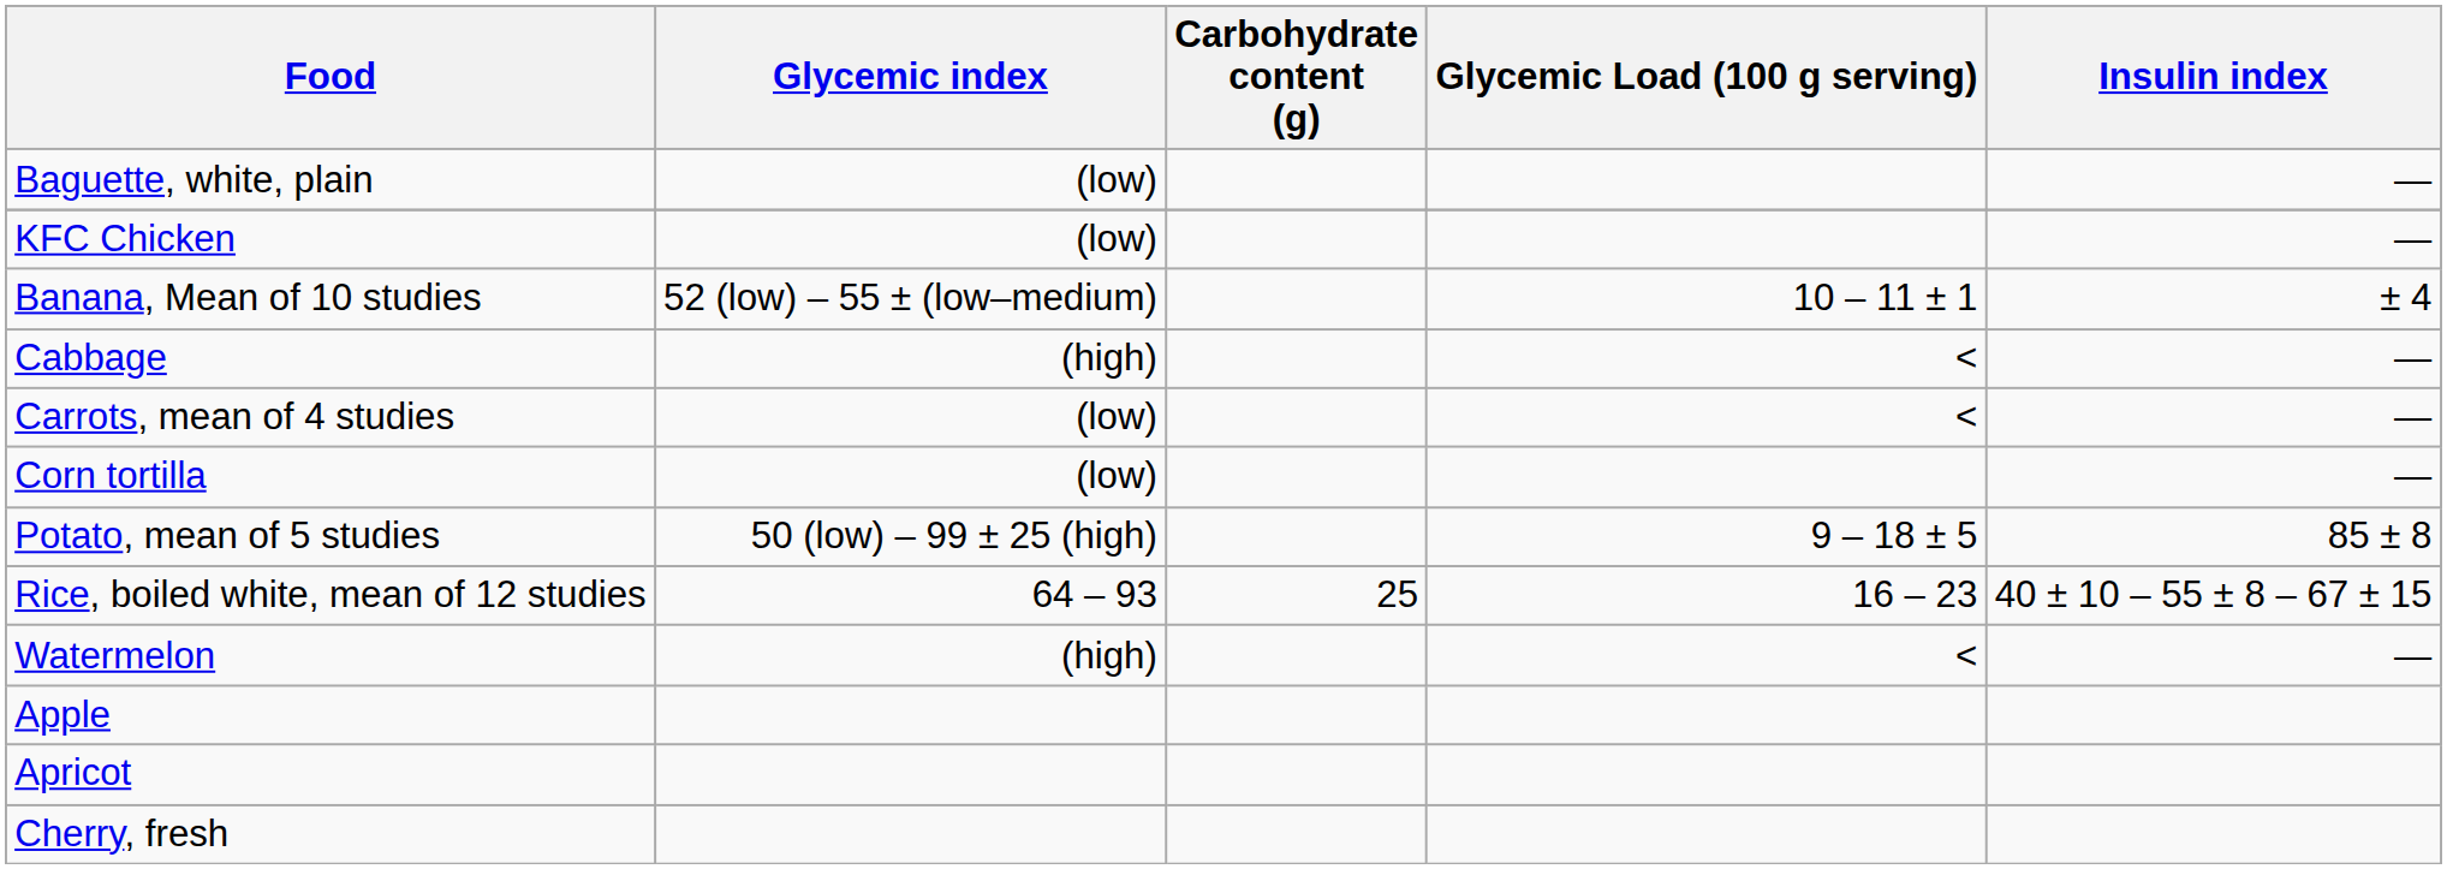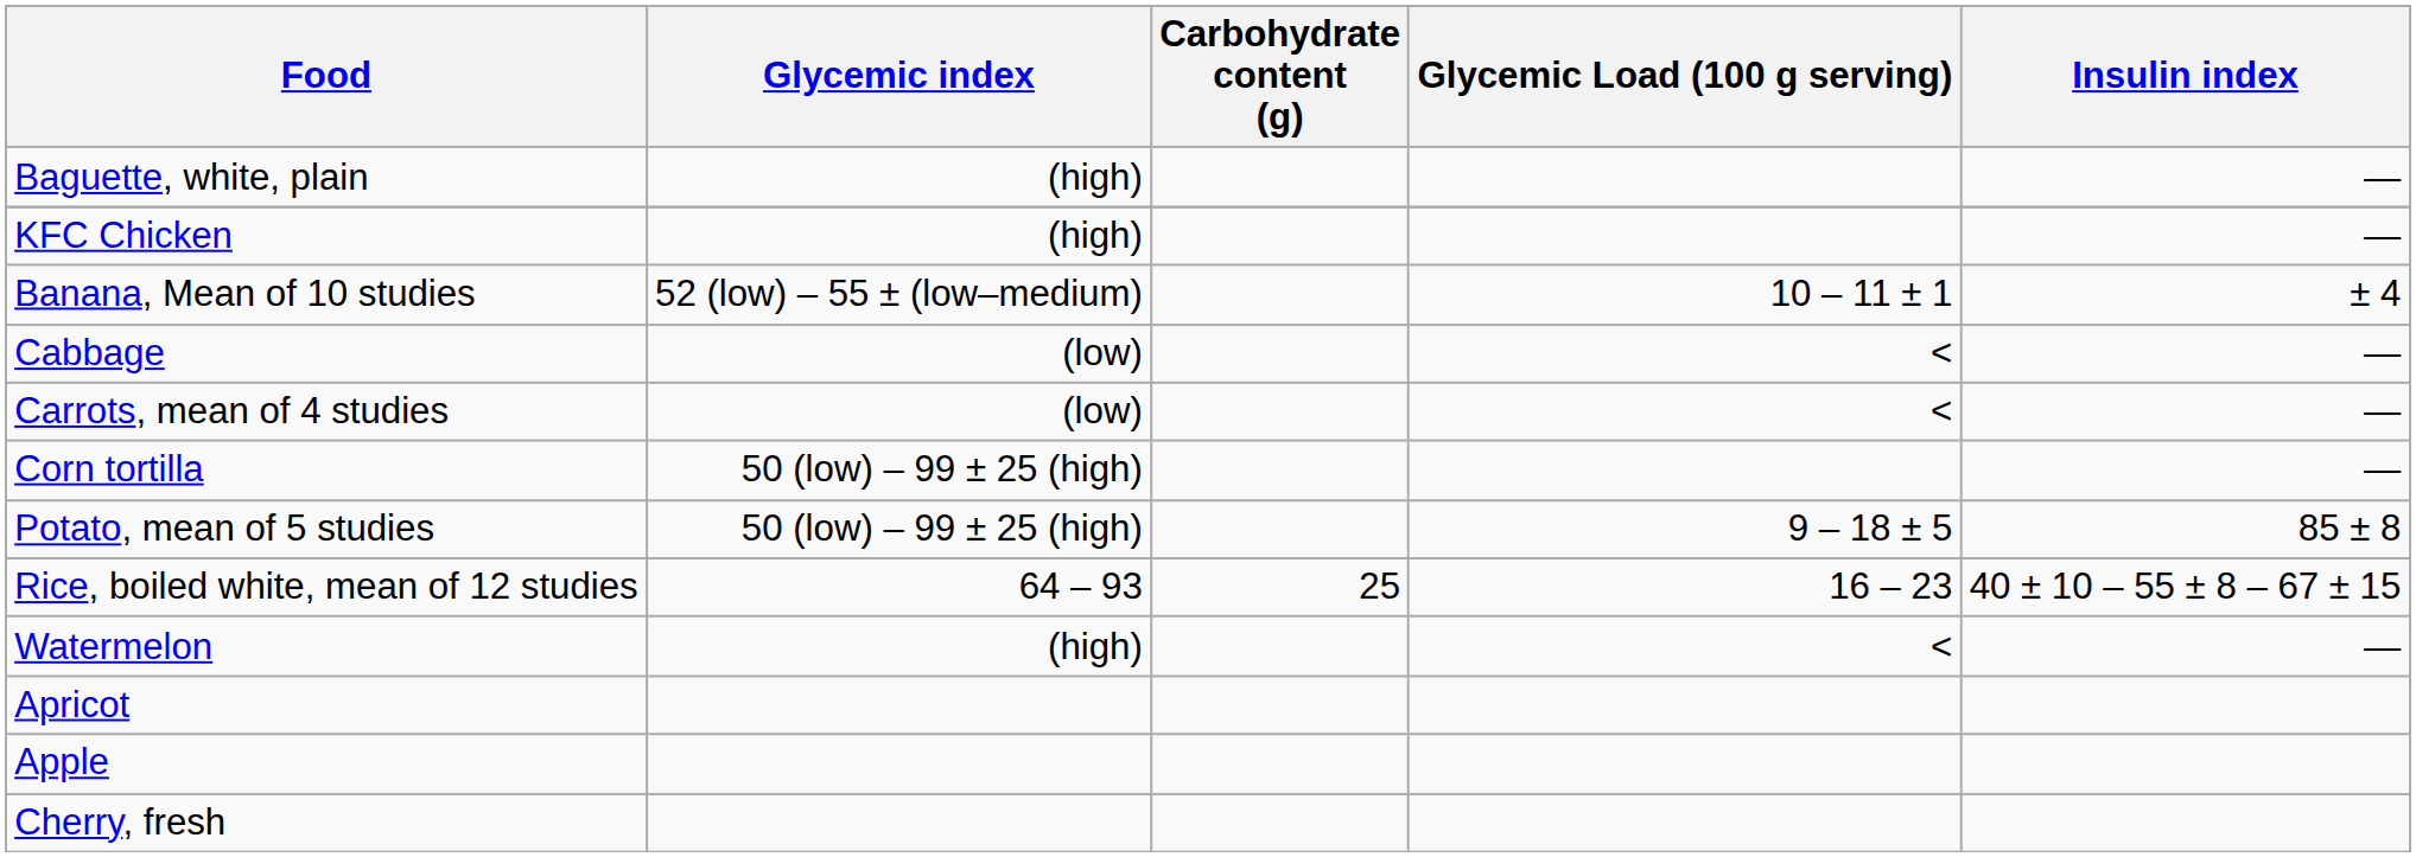Baguette, white, plain | Glycemic index: (low) -> (high)
KFC Chicken | Glycemic index: (low) -> (high)
Cabbage | Glycemic index: (high) -> (low)
Corn tortilla | Glycemic index: (low) -> 50 (low) – 99 ± 25 (high)
rows swapped: Apple <-> Apricot
